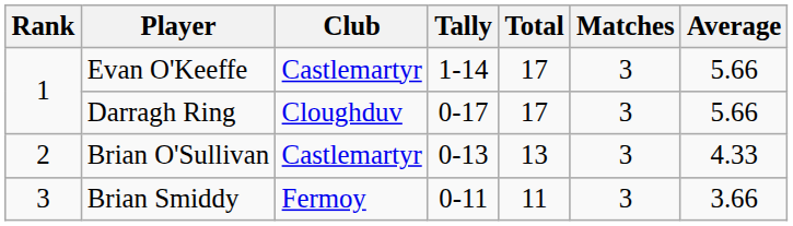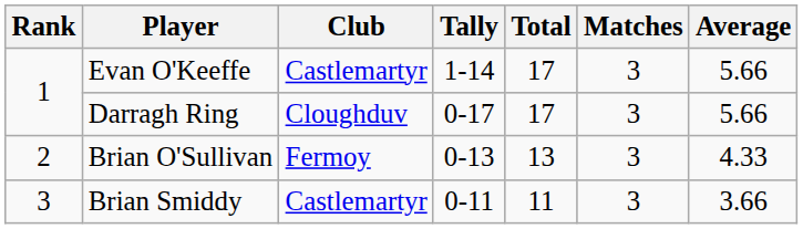Brian O'Sullivan | Club: Castlemartyr -> Fermoy
Brian Smiddy | Club: Fermoy -> Castlemartyr
